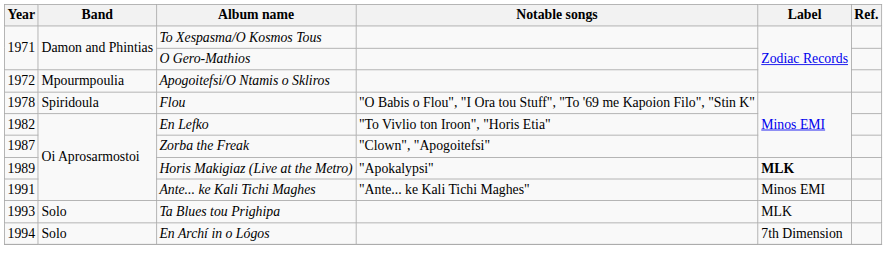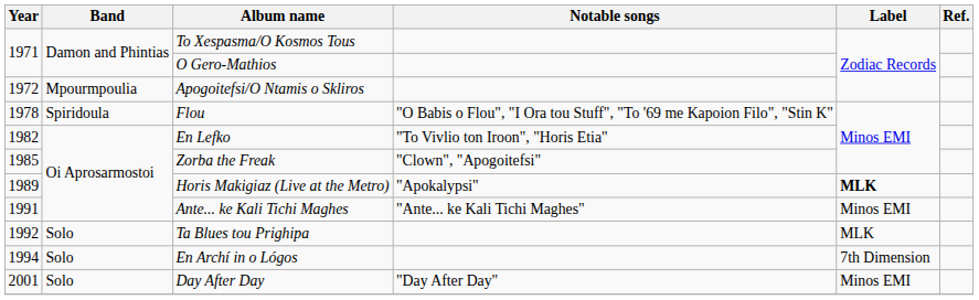Zorba the Freak | Year: 1987 -> 1985
Ta Blues tou Prighipa | Year: 1993 -> 1992
+ row: 2001 | Solo | Day After Day | "Day After Day" | Minos EMI
